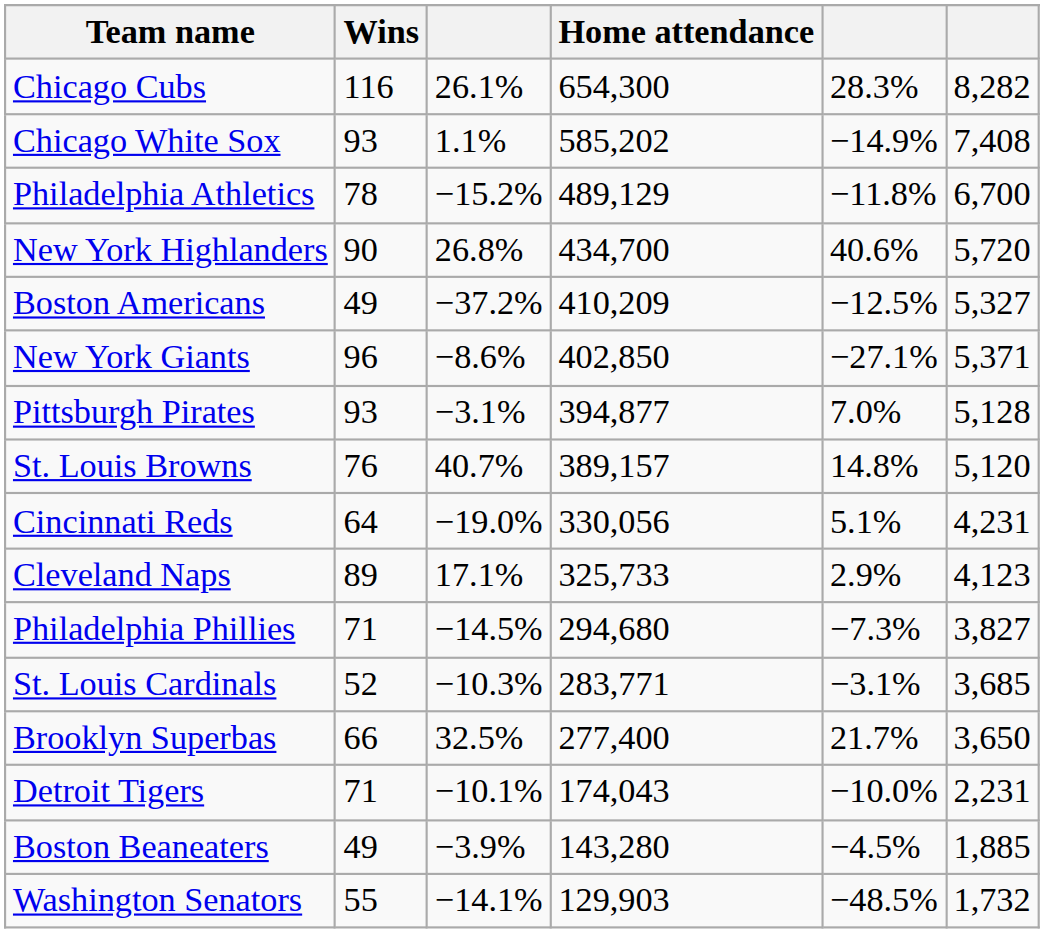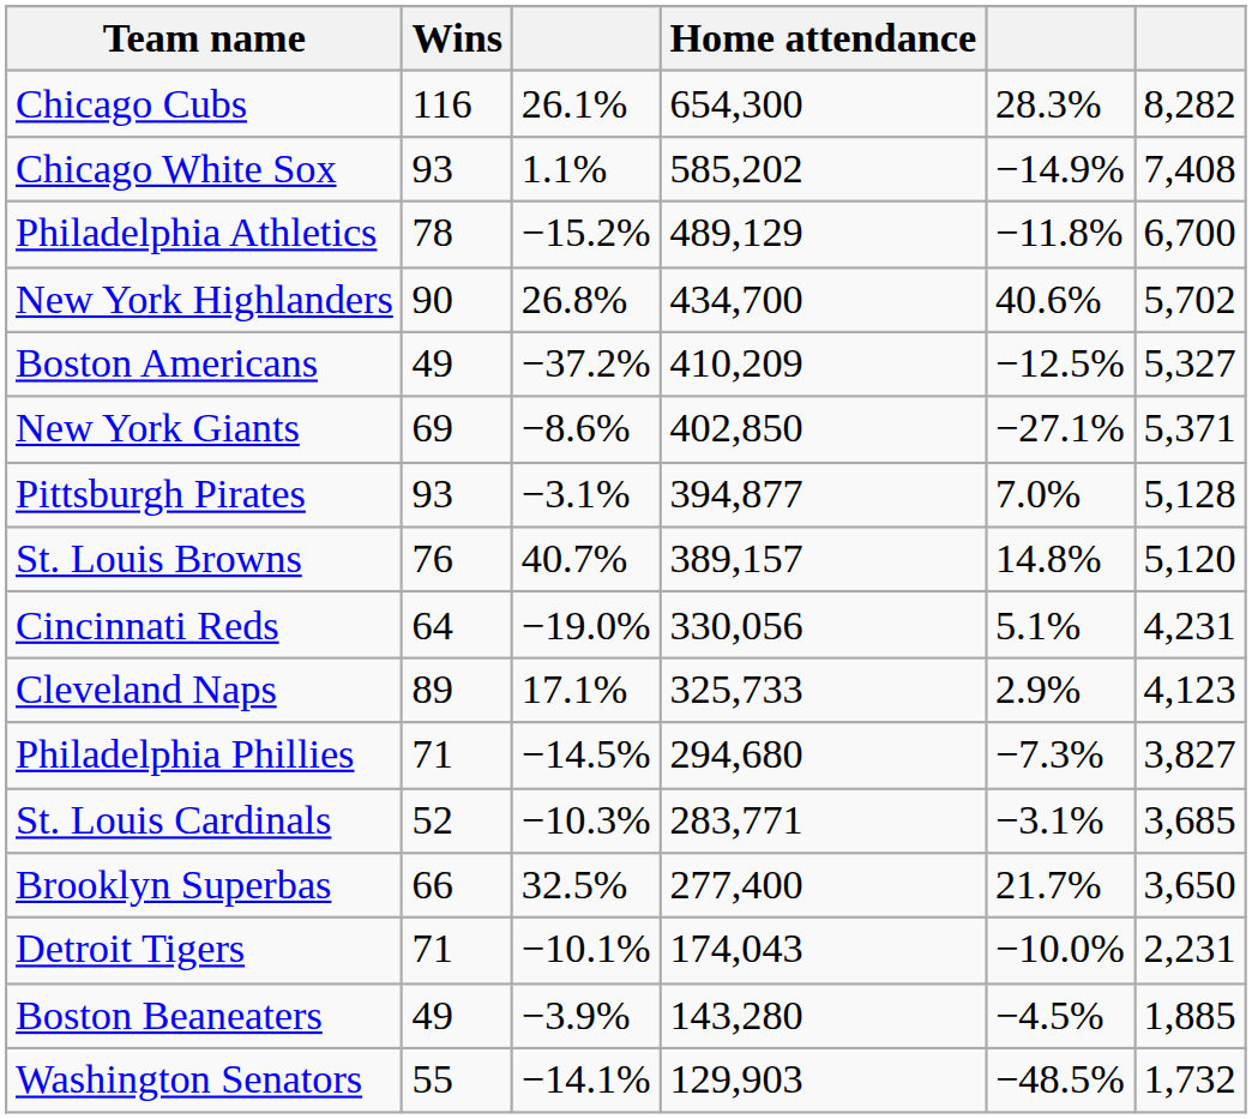New York Highlanders | column 6: 5,720 -> 5,702
New York Giants | Wins: 96 -> 69
